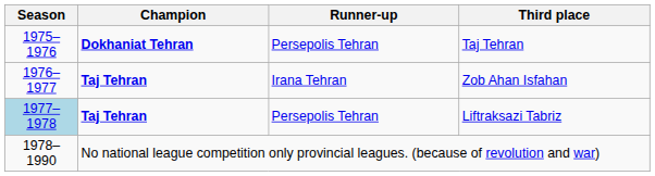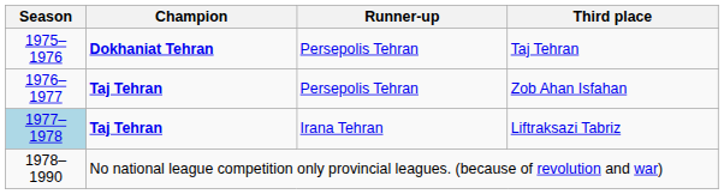Zob Ahan Isfahan | Runner-up: Irana Tehran -> Persepolis Tehran
Liftraksazi Tabriz | Runner-up: Persepolis Tehran -> Irana Tehran
